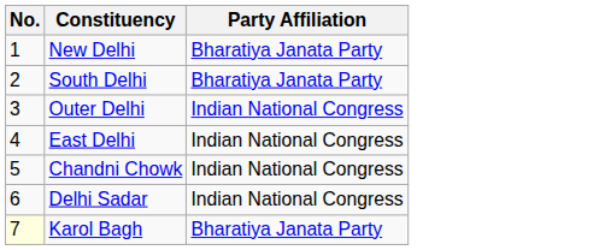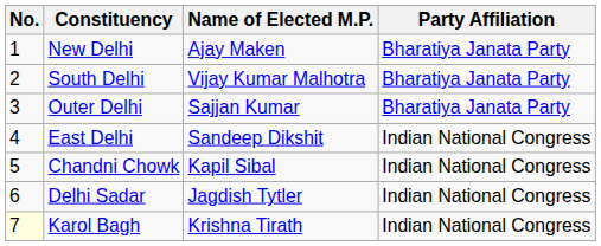+ column: Name of Elected M.P. | Ajay Maken | Vijay Kumar Malhotra | Sajjan Kumar | Sandeep Dikshit | Kapil Sibal | Jagdish Tytler | Krishna Tirath
Outer Delhi | Party Affiliation: Indian National Congress -> Bharatiya Janata Party
Karol Bagh | Party Affiliation: Bharatiya Janata Party -> Indian National Congress
